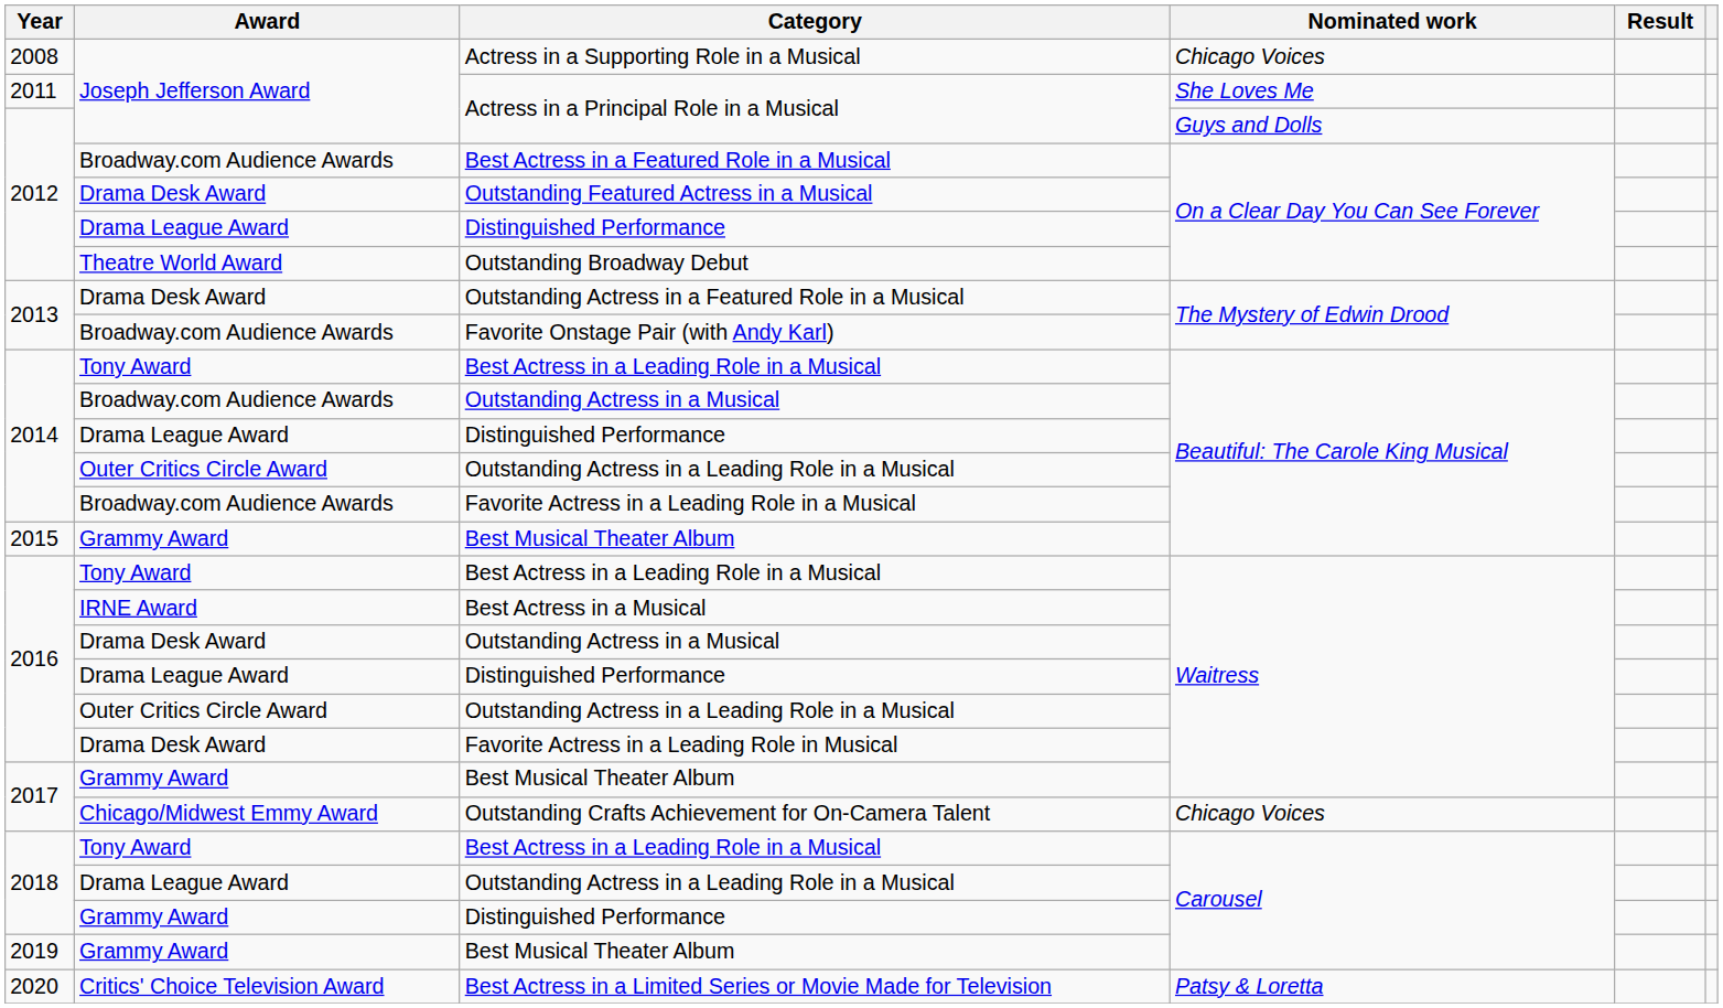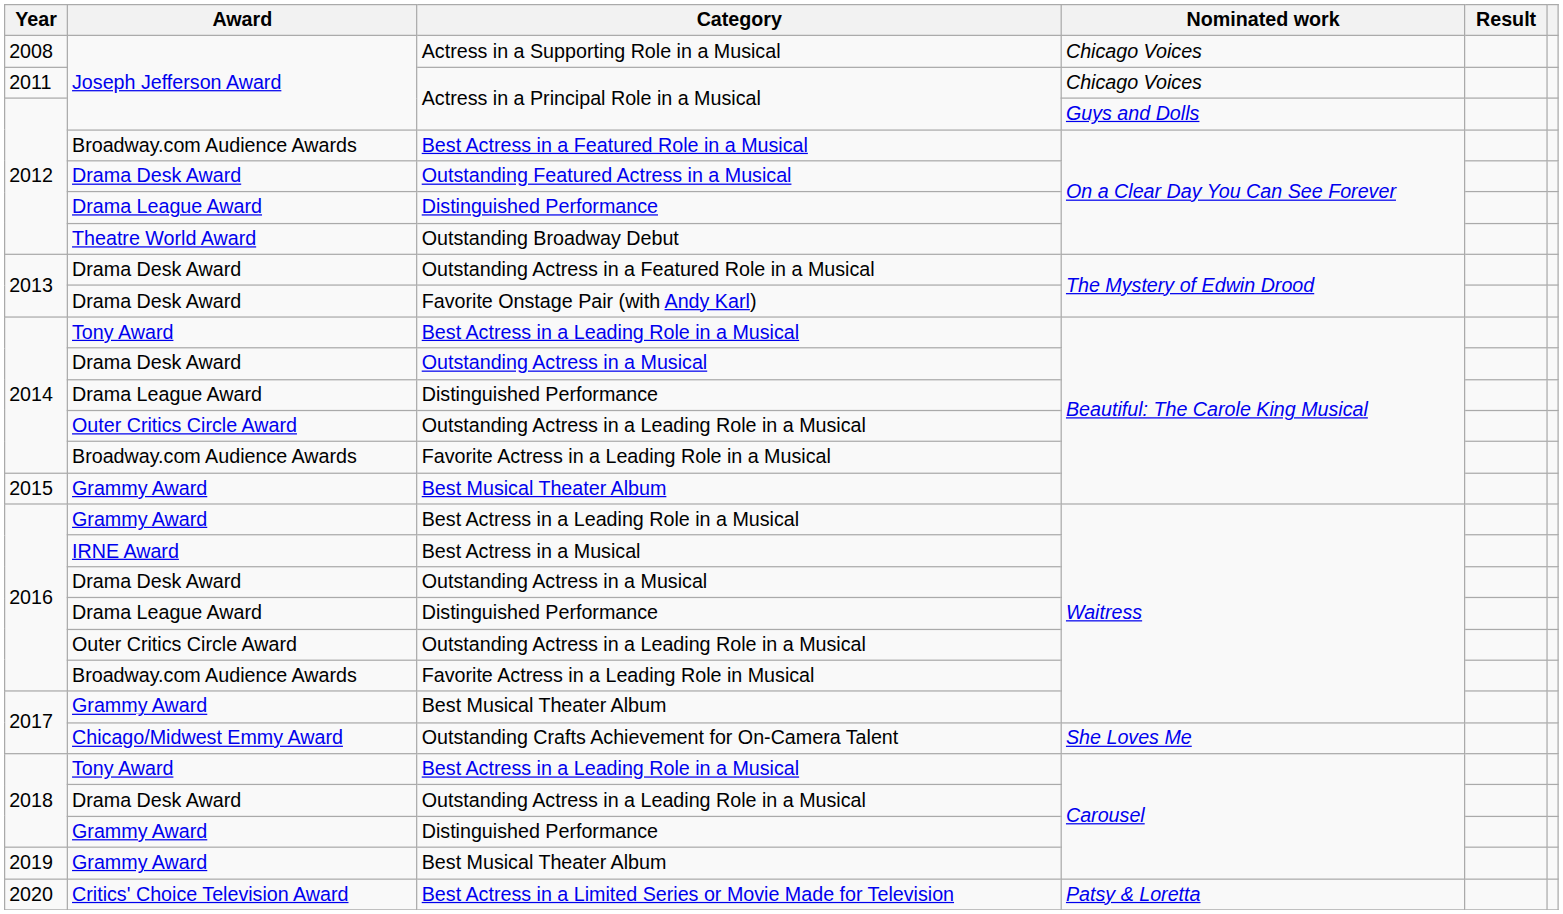2011 / Actress in a Principal Role in a Musical | Nominated work: She Loves Me -> Chicago Voices
Favorite Onstage Pair (with Andy Karl) | Award: Broadway.com Audience Awards -> Drama Desk Award
2014 / Outstanding Actress in a Musical | Award: Broadway.com Audience Awards -> Drama Desk Award
2016 / Best Actress in a Leading Role in a Musical | Award: Tony Award -> Grammy Award
Favorite Actress in a Leading Role in Musical | Award: Drama Desk Award -> Broadway.com Audience Awards
Outstanding Crafts Achievement for On-Camera Talent | Nominated work: Chicago Voices -> She Loves Me
2018 / Outstanding Actress in a Leading Role in a Musical | Award: Drama League Award -> Drama Desk Award
